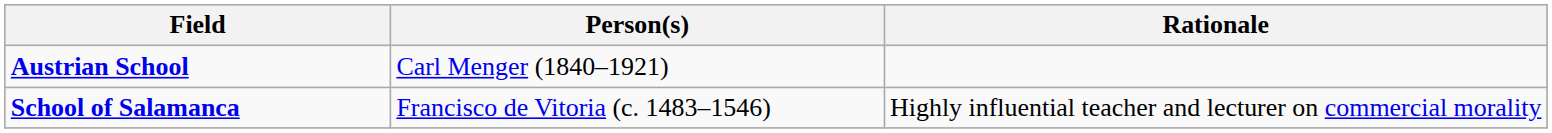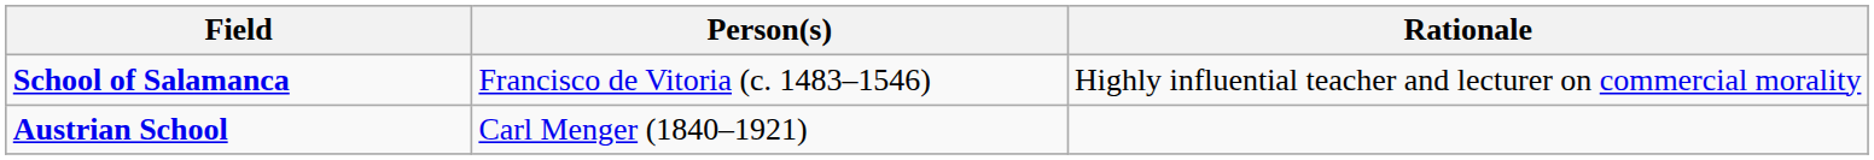rows swapped: Austrian School <-> School of Salamanca
